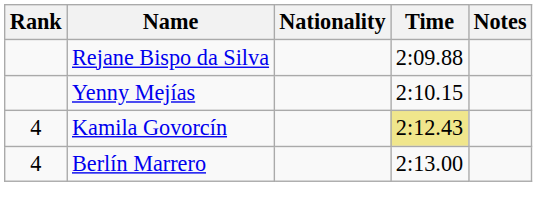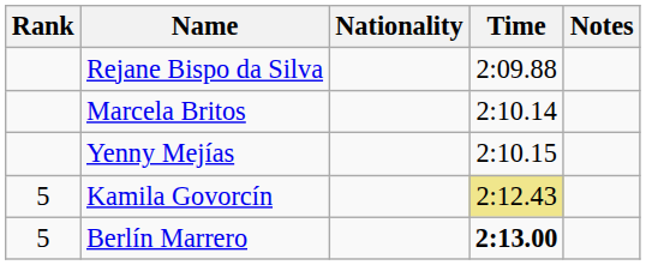+ row: Marcela Britos | 2:10.14
Kamila Govorcín | Rank: 4 -> 5
Berlín Marrero | Rank: 4 -> 5
Berlín Marrero | Time: normal -> bold
